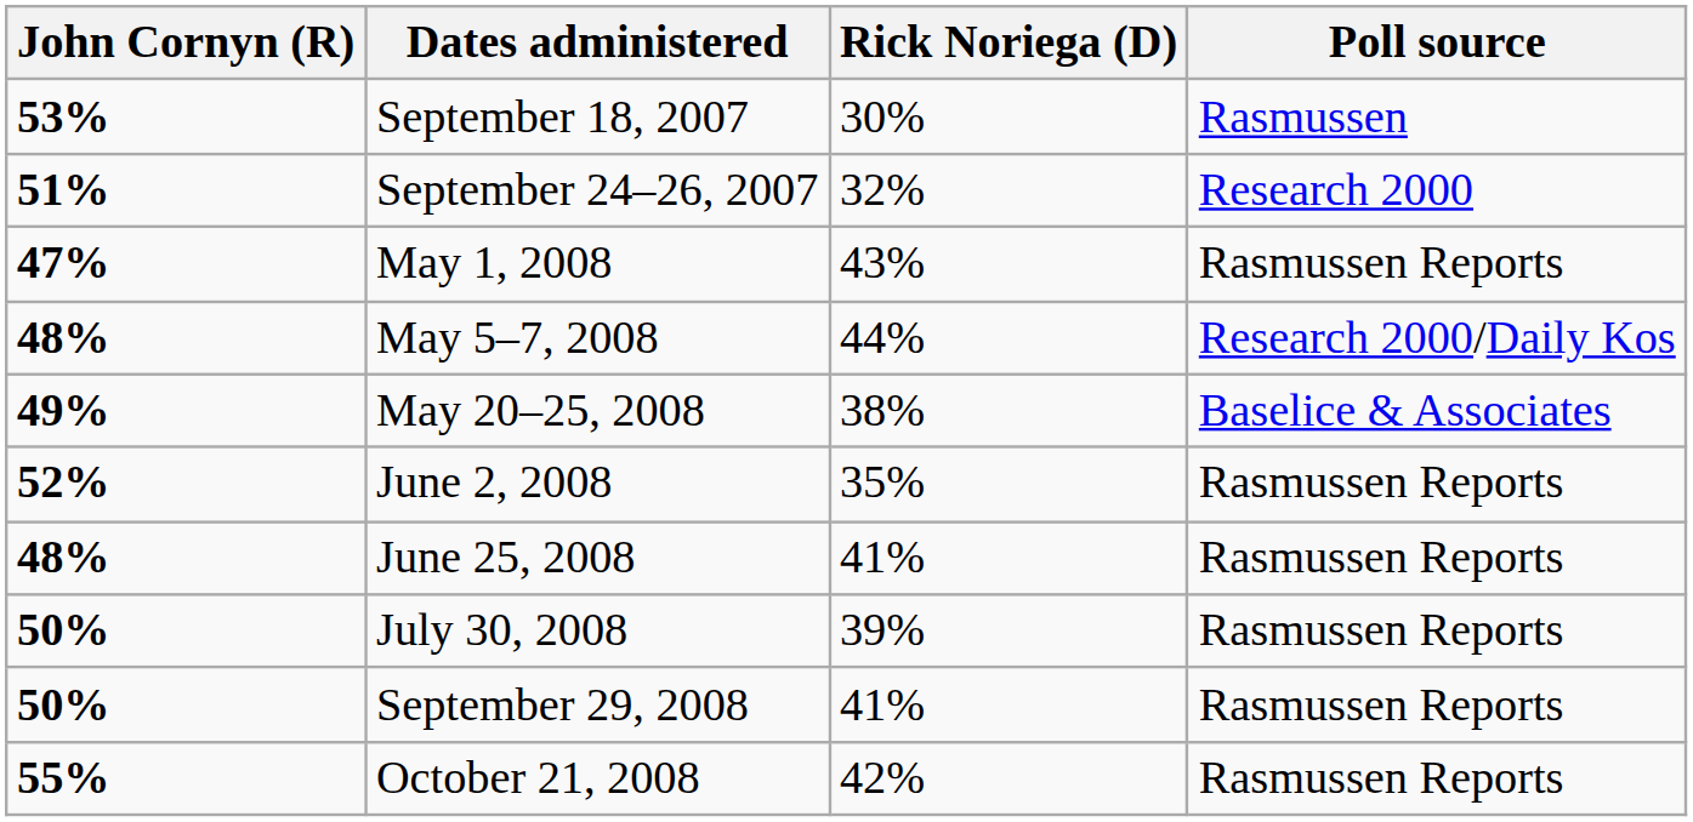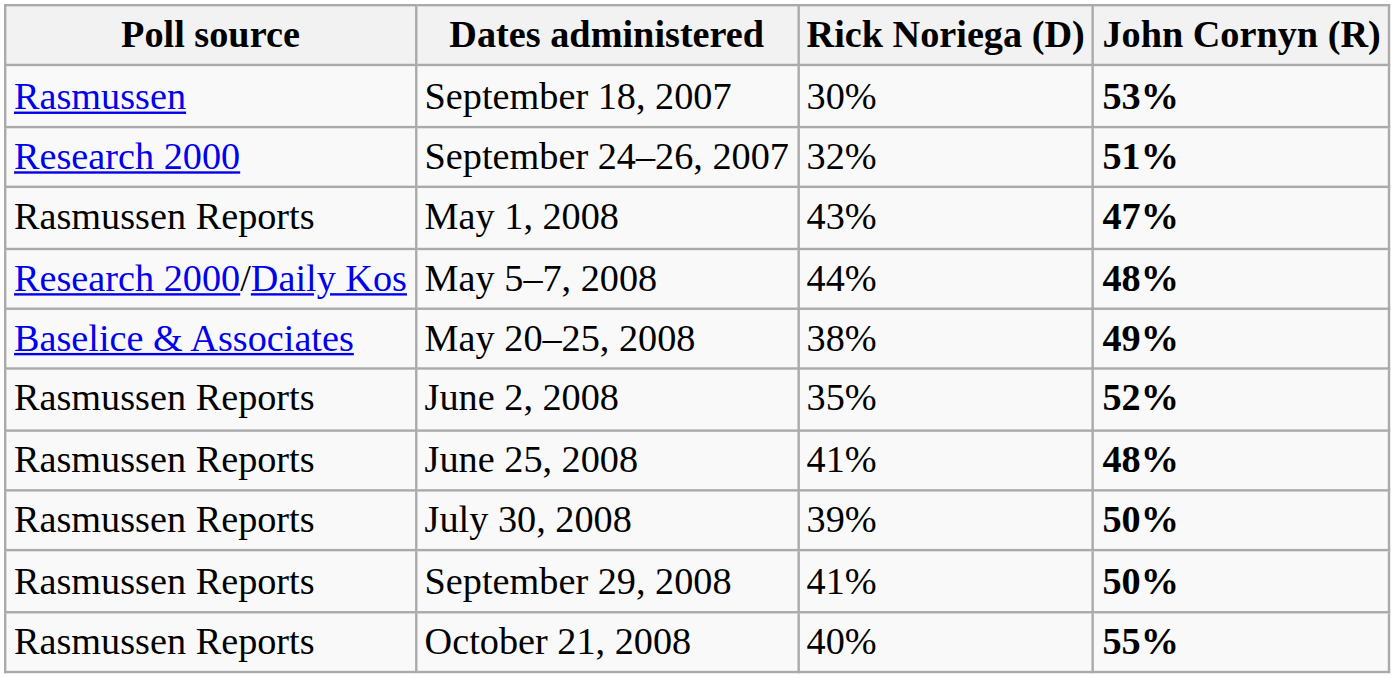columns swapped: Poll source <-> John Cornyn (R)
October 21, 2008 | Rick Noriega (D): 42% -> 40%
